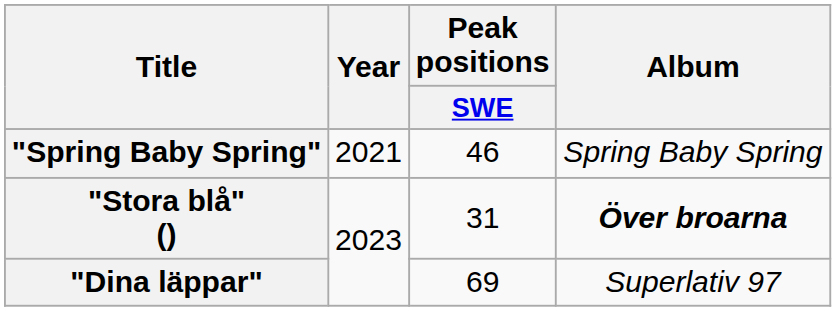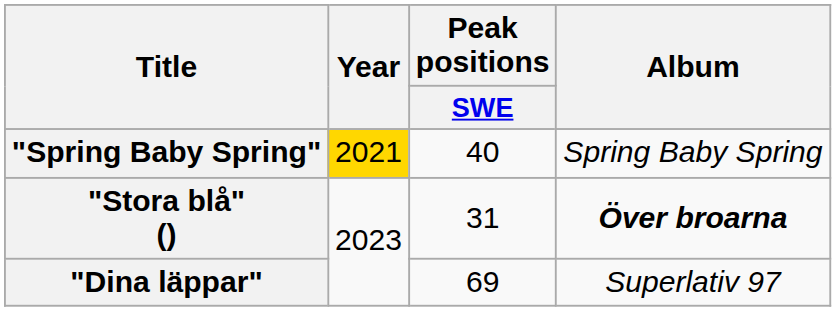"Spring Baby Spring" | Year: no background -> gold background
"Spring Baby Spring" | Peak positions / SWE: 46 -> 40
